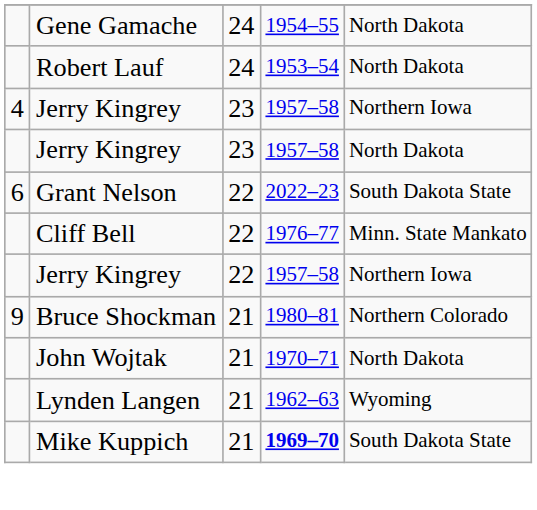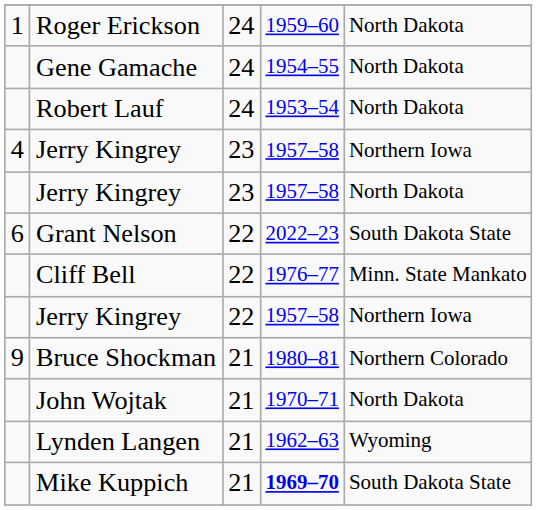+ row: 1 | Roger Erickson | 24 | 1959–60 | North Dakota
